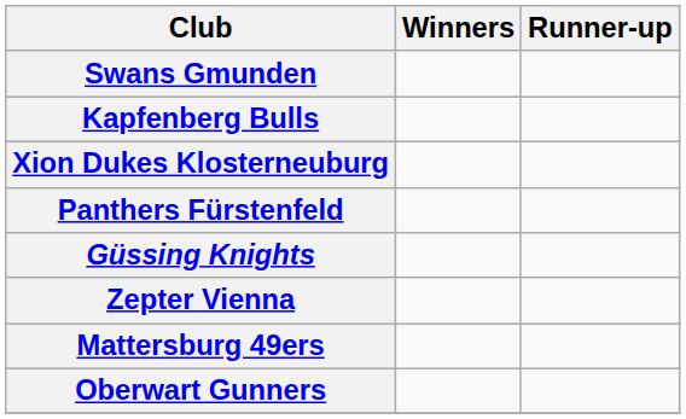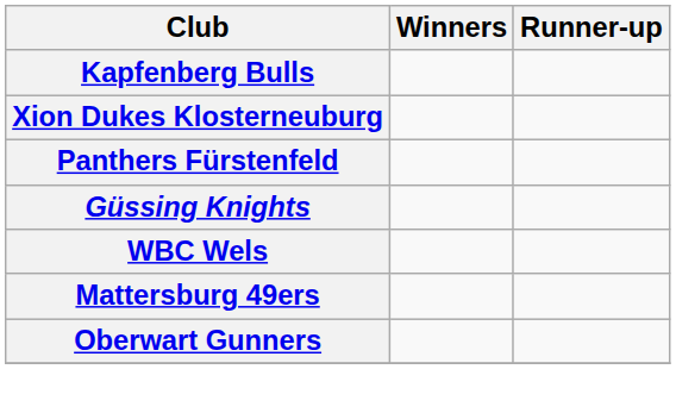- row: Swans Gmunden
- row: Zepter Vienna
+ row: WBC Wels
